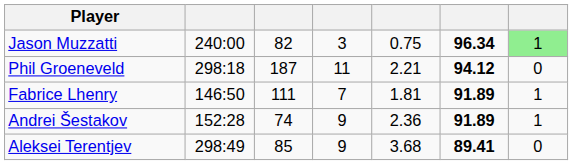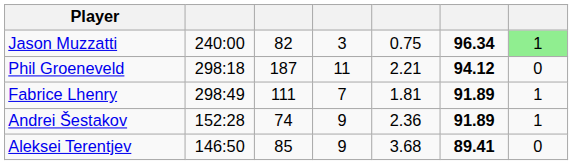Fabrice Lhenry | column 2: 146:50 -> 298:49
Aleksei Terentjev | column 2: 298:49 -> 146:50
